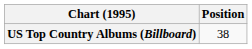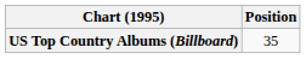US Top Country Albums (Billboard) | Position: 38 -> 35
